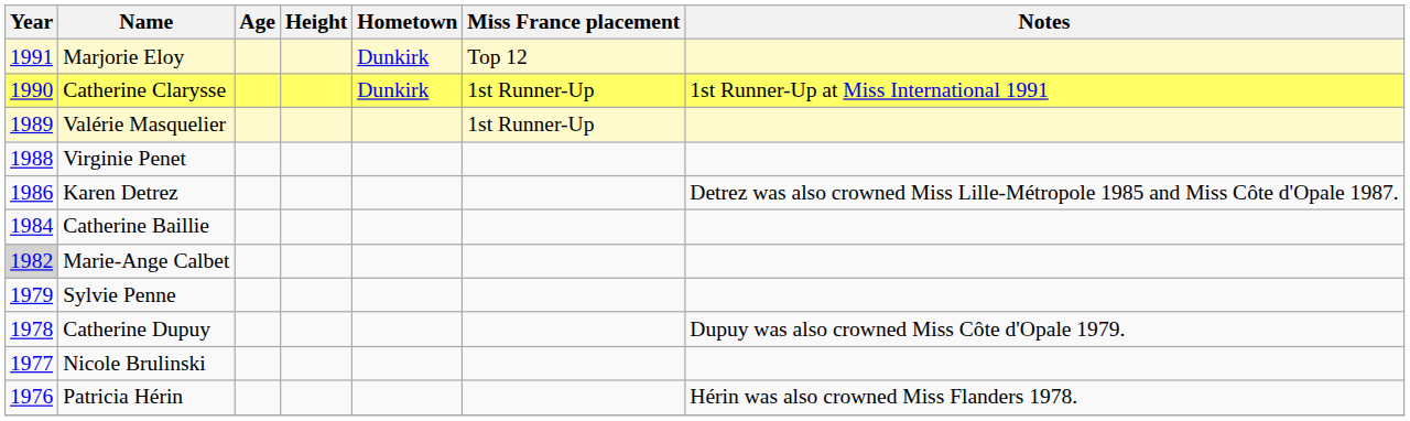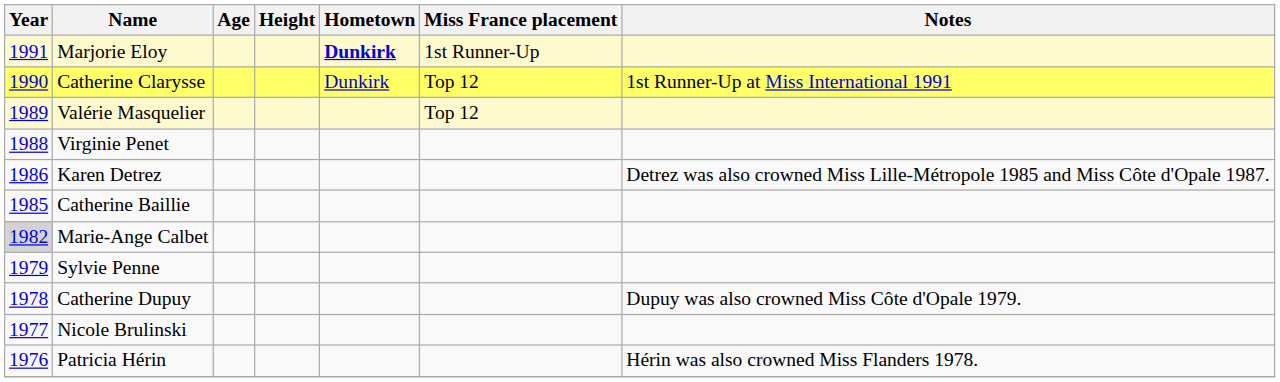Marjorie Eloy | Hometown: normal -> bold
Marjorie Eloy | Miss France placement: Top 12 -> 1st Runner-Up
Catherine Clarysse | Miss France placement: 1st Runner-Up -> Top 12
Valérie Masquelier | Miss France placement: 1st Runner-Up -> Top 12
Catherine Baillie | Year: 1984 -> 1985
